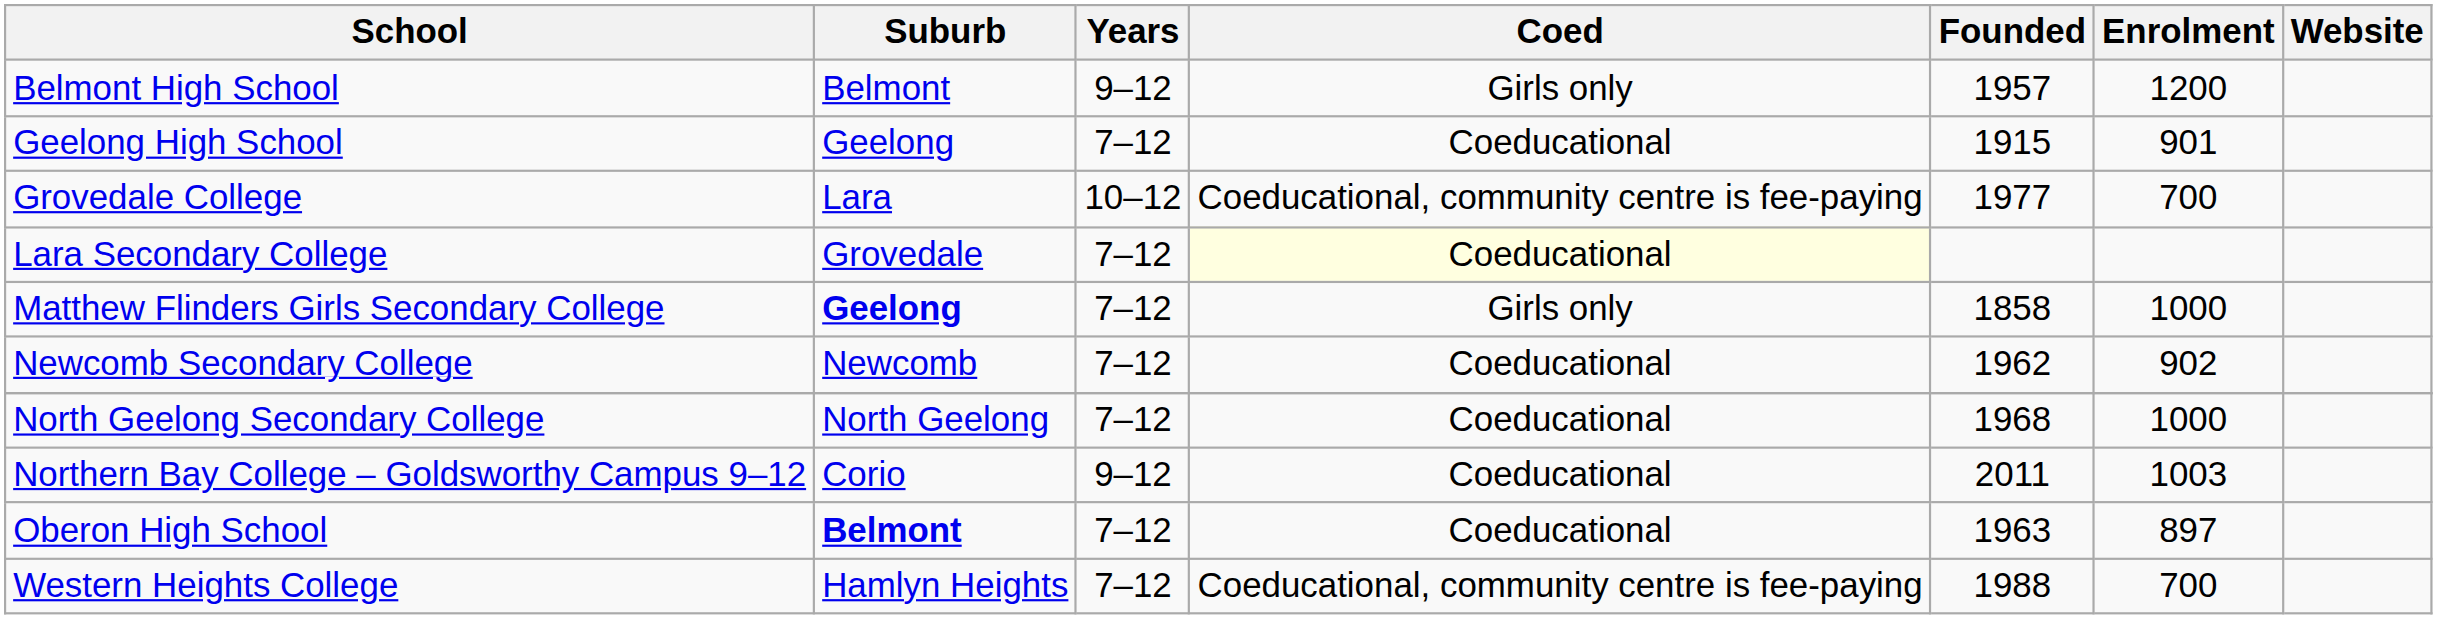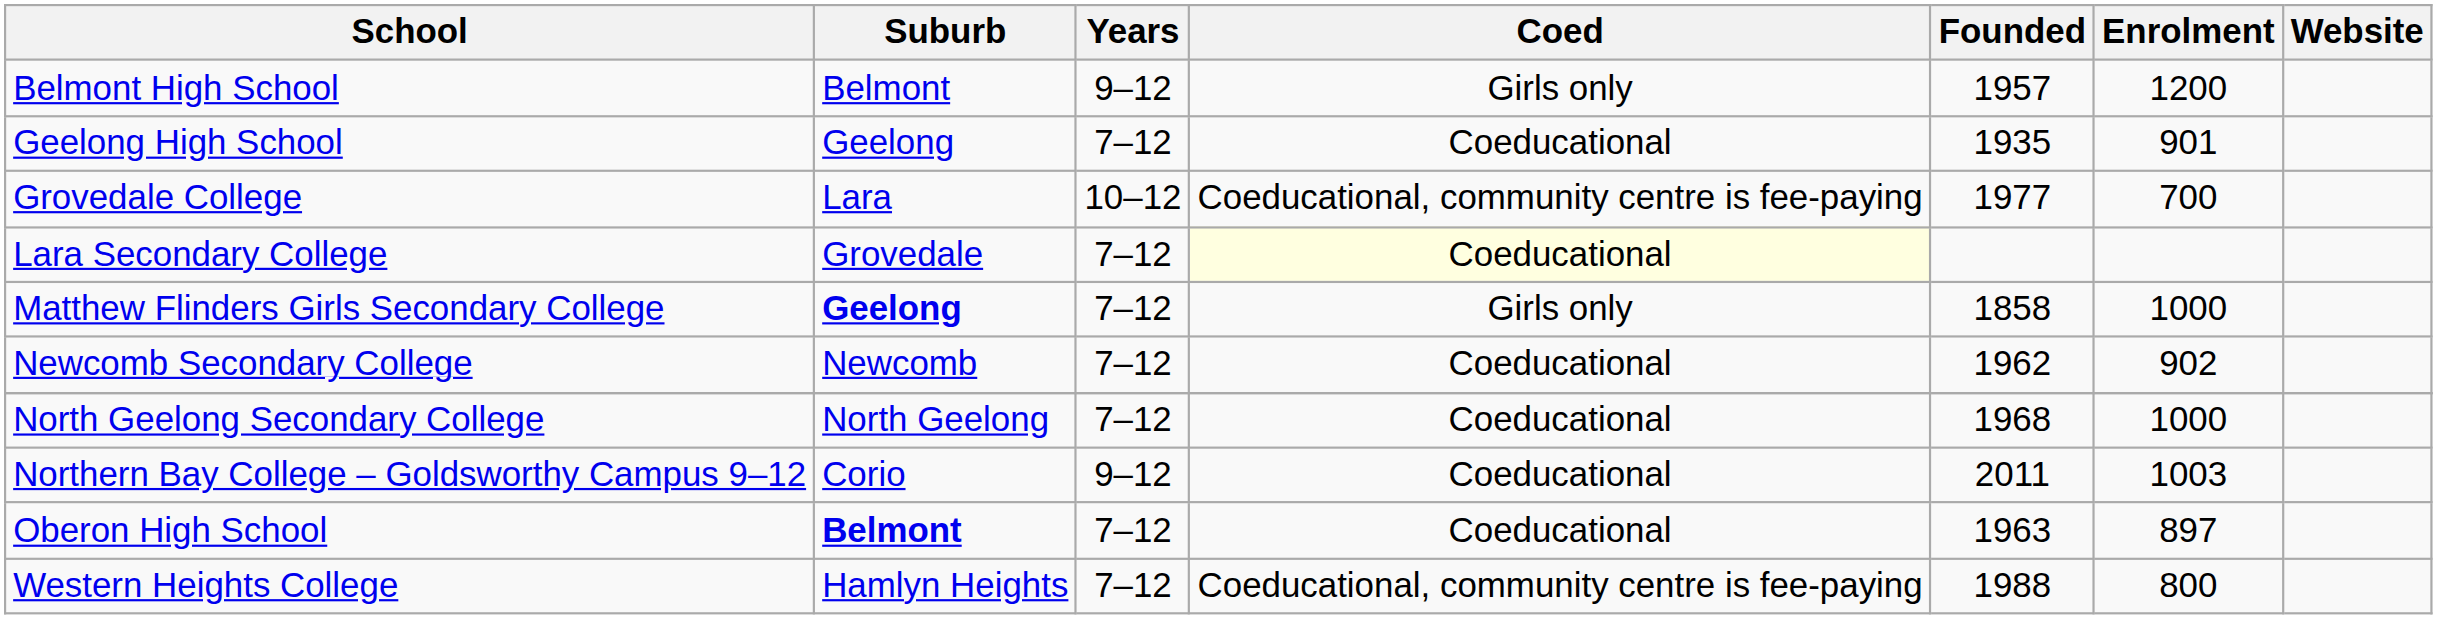Geelong High School | Founded: 1915 -> 1935
Western Heights College | Enrolment: 700 -> 800
